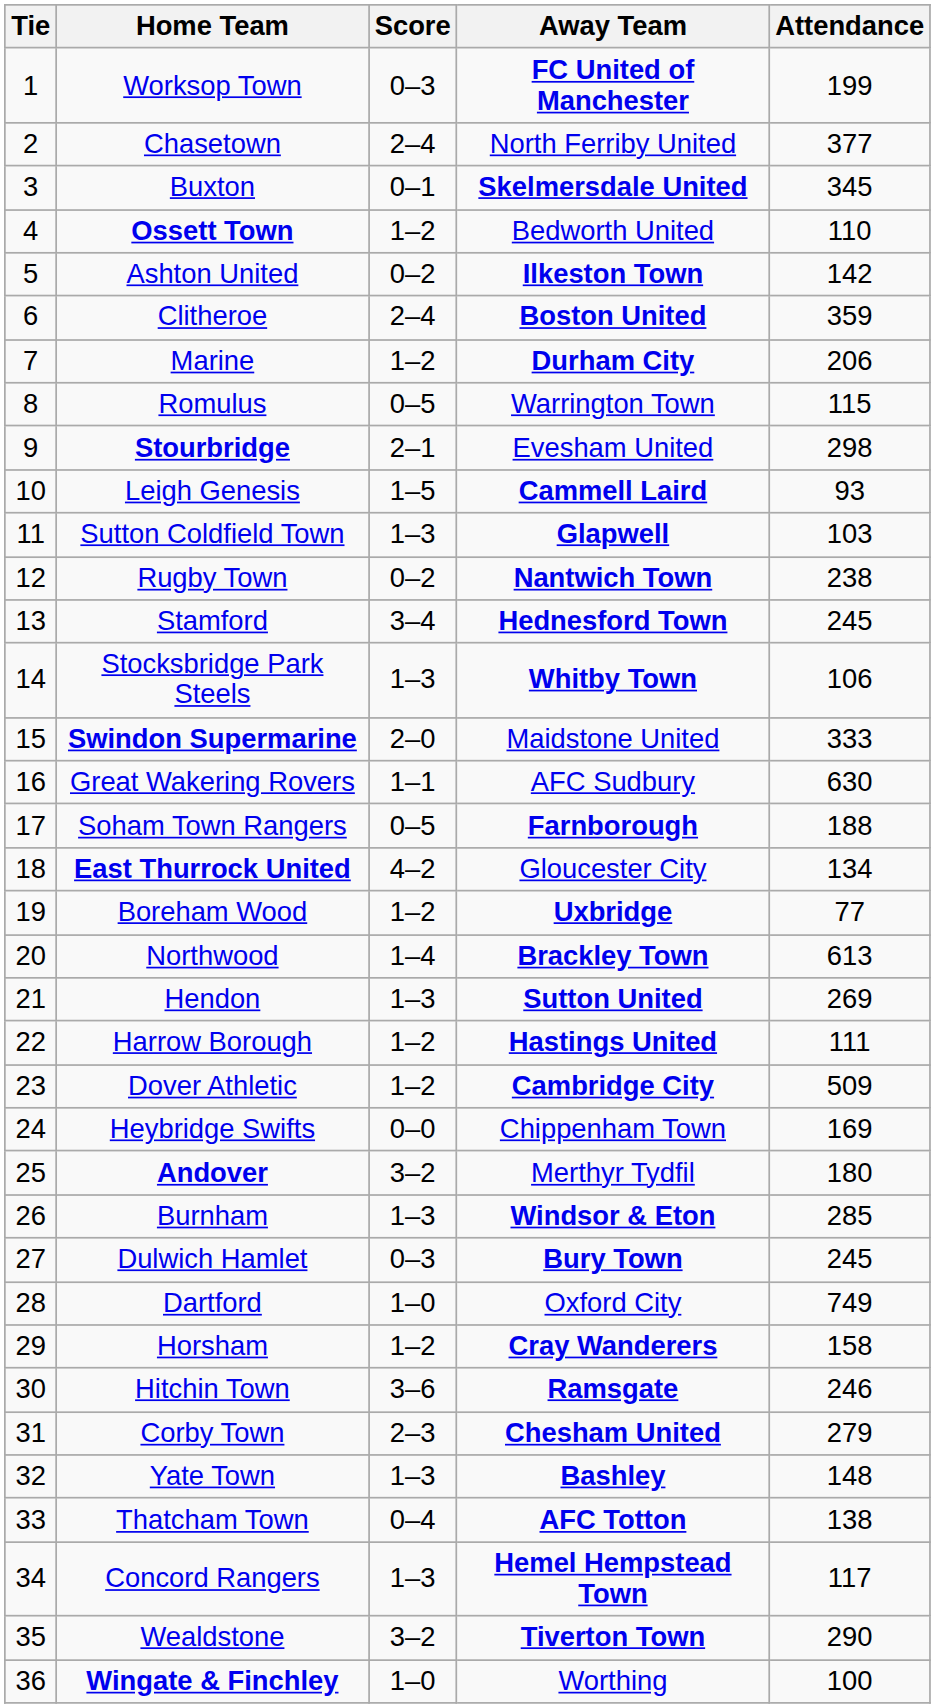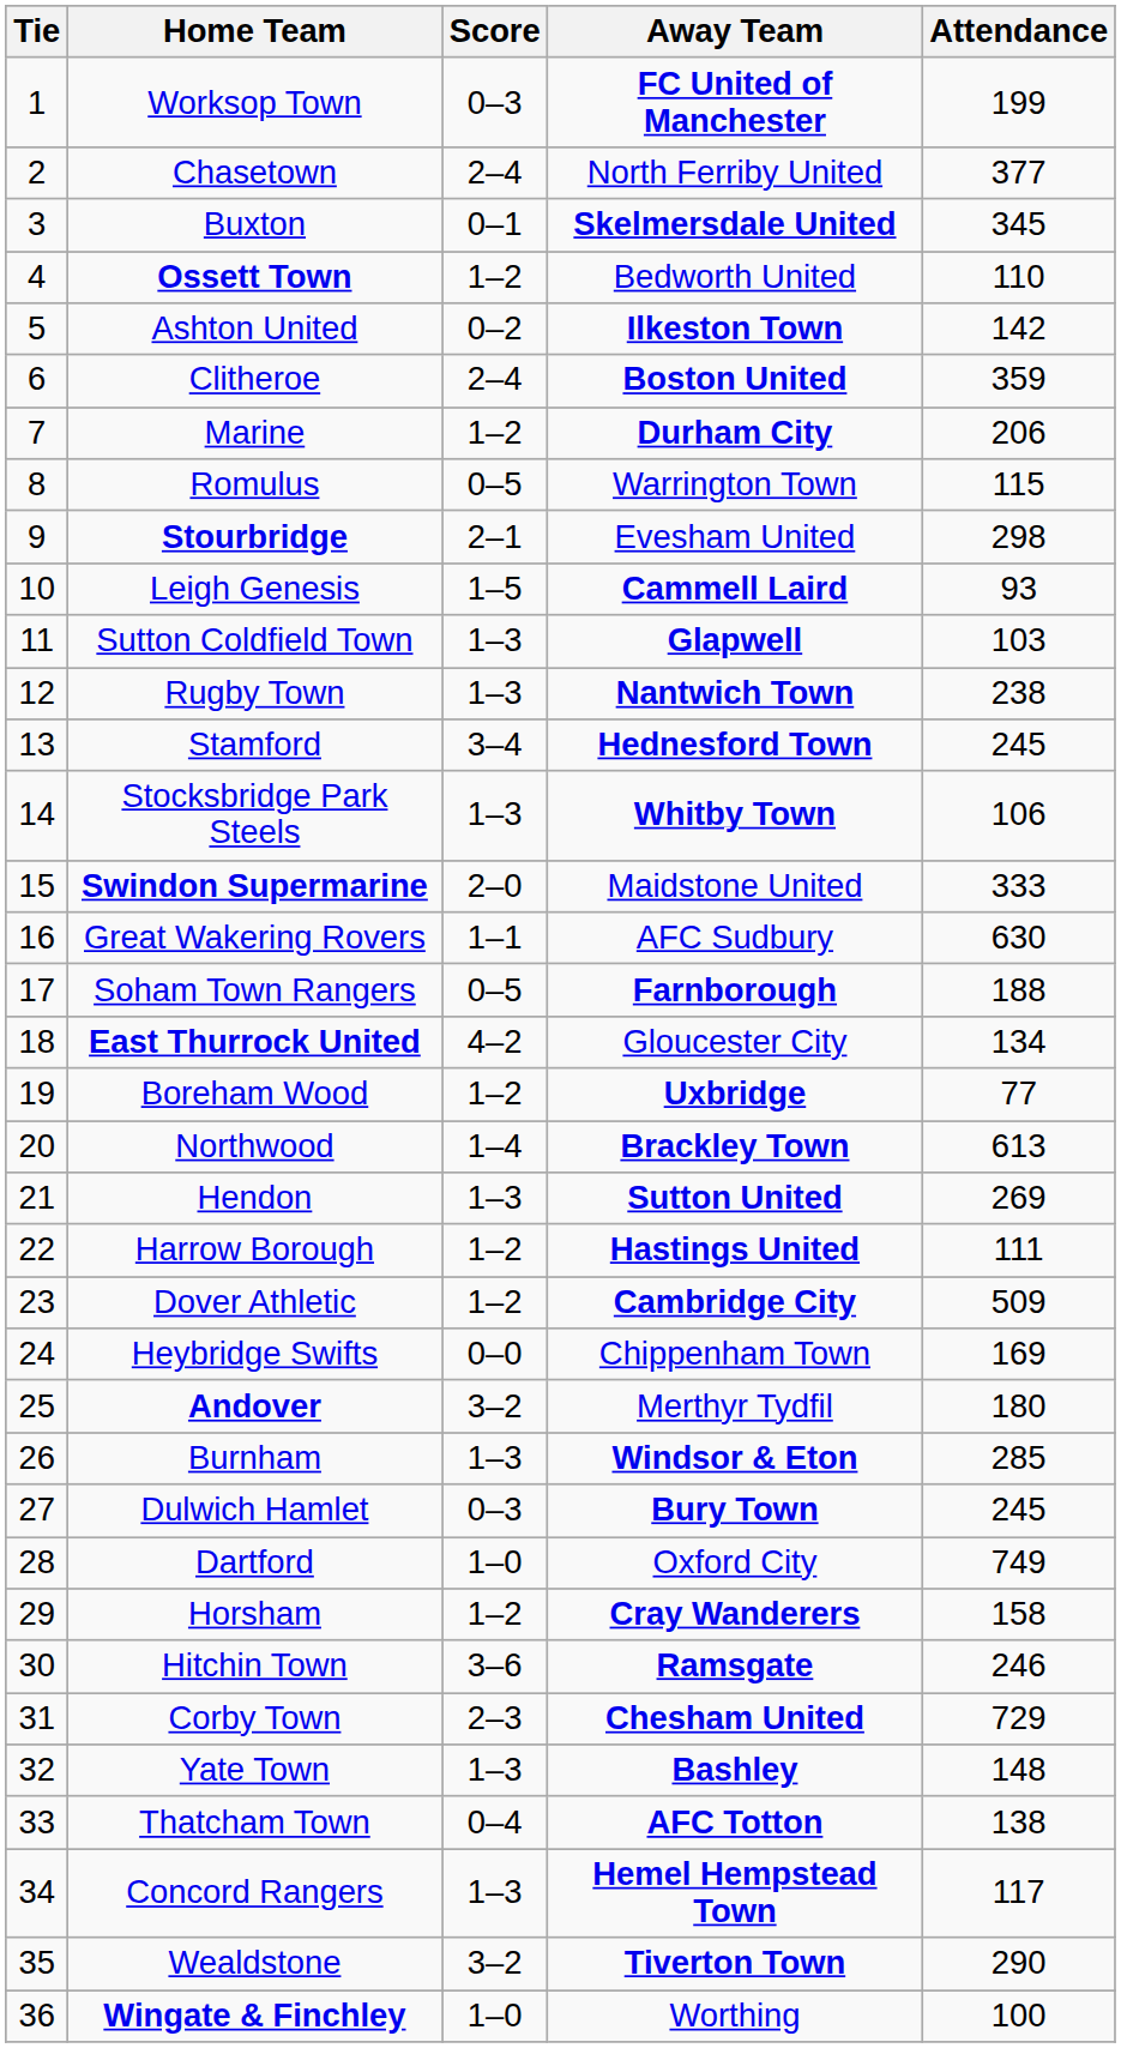Rugby Town | Score: 0–2 -> 1–3
Corby Town | Attendance: 279 -> 729
